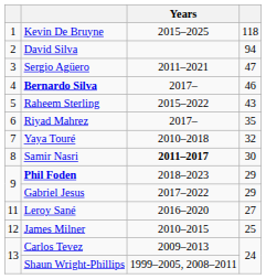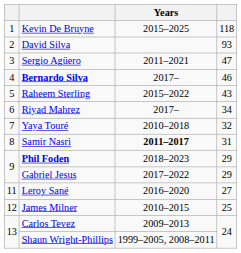David Silva | column 4: 94 -> 93
Riyad Mahrez | column 4: 35 -> 34
Samir Nasri | column 4: 30 -> 31
